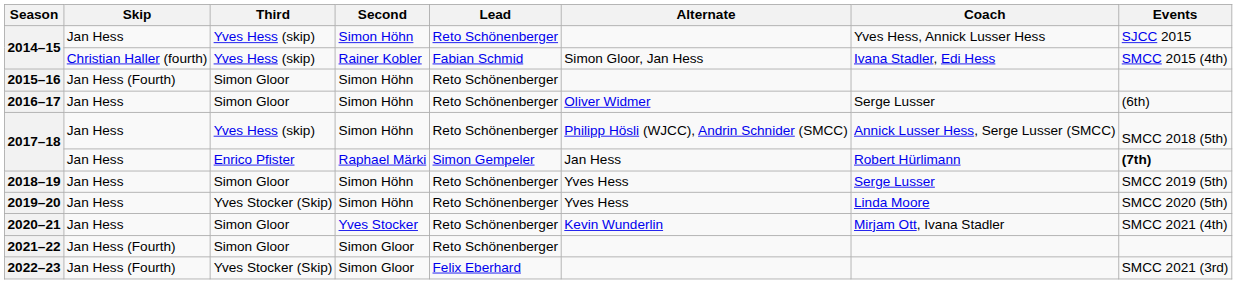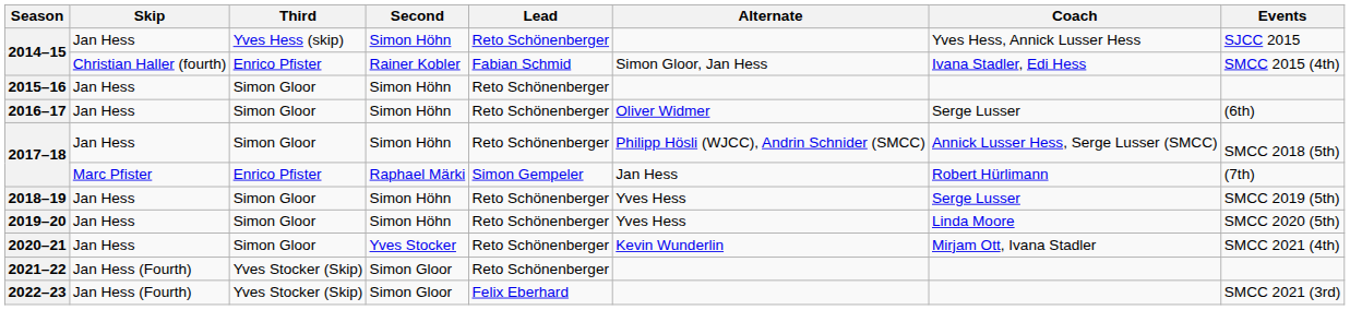2014–15 / Rainer Kobler | Third: Yves Hess (skip) -> Enrico Pfister
2015–16 | Skip: Jan Hess (Fourth) -> Jan Hess
2017–18 / Simon Höhn | Third: Yves Hess (skip) -> Simon Gloor
2017–18 / Raphael Märki | Skip: Jan Hess -> Marc Pfister
2017–18 / Raphael Märki | Events: bold -> normal
2019–20 | Third: Yves Stocker (Skip) -> Simon Gloor
2021–22 | Third: Simon Gloor -> Yves Stocker (Skip)
